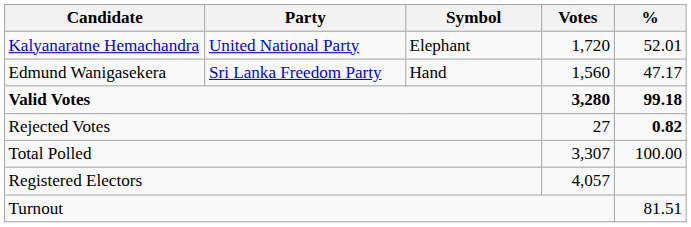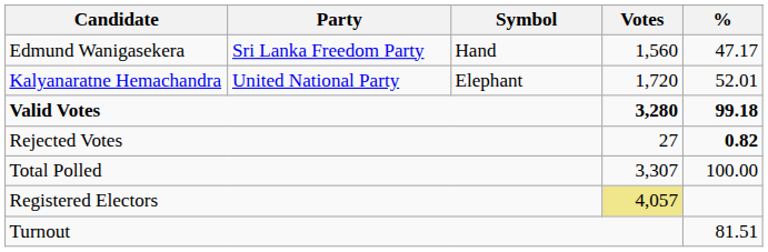rows swapped: Kalyanaratne Hemachandra <-> Edmund Wanigasekera
Registered Electors | Votes: no background -> khaki background
